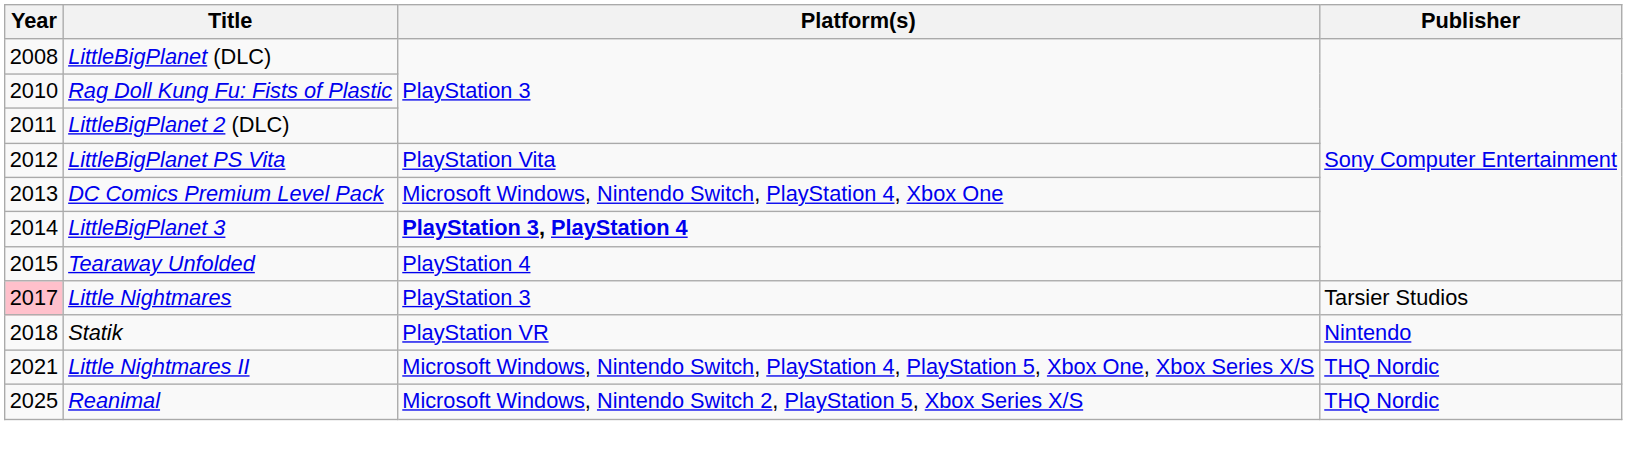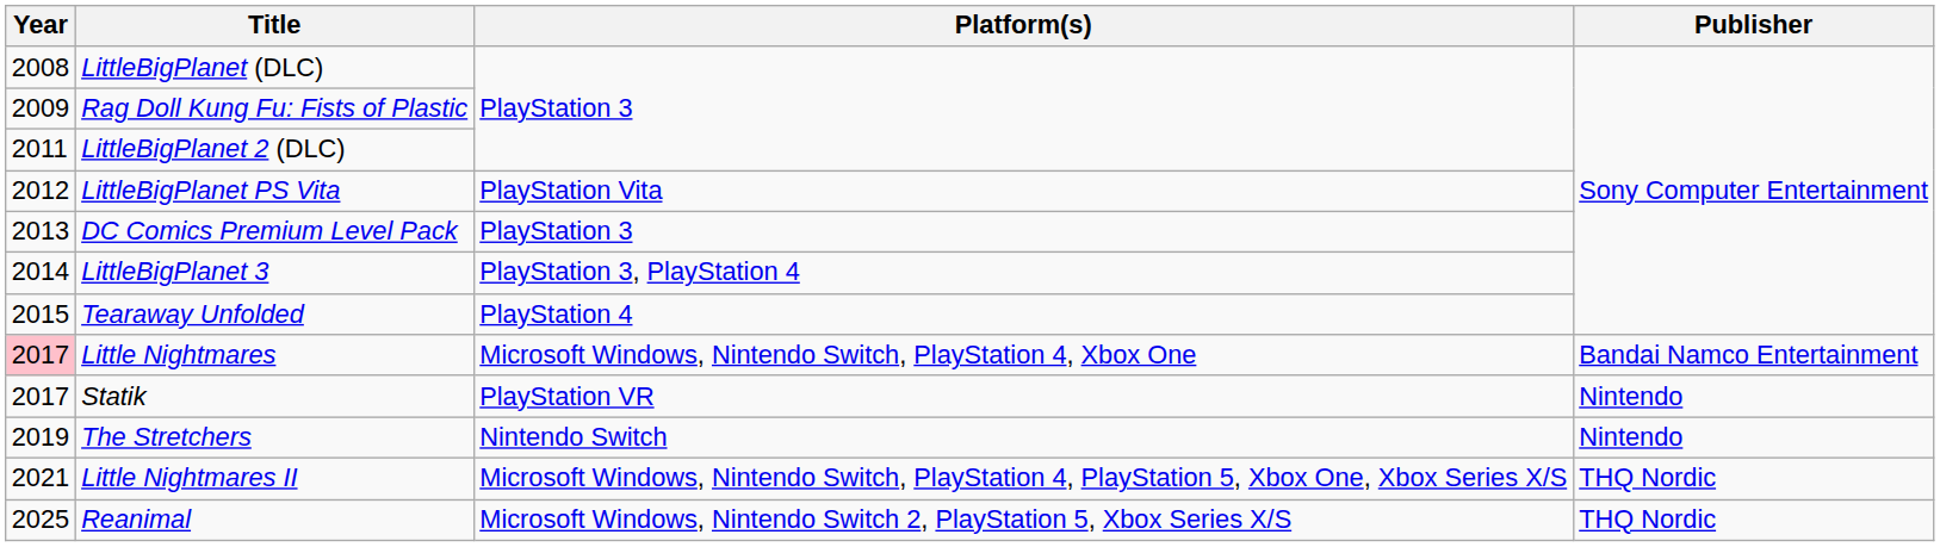Rag Doll Kung Fu: Fists of Plastic | Year: 2010 -> 2009
DC Comics Premium Level Pack | Platform(s): Microsoft Windows, Nintendo Switch, PlayStation 4, Xbox One -> PlayStation 3
LittleBigPlanet 3 | Platform(s): bold -> normal
Little Nightmares | Platform(s): PlayStation 3 -> Microsoft Windows, Nintendo Switch, PlayStation 4, Xbox One
Little Nightmares | Publisher: Tarsier Studios -> Bandai Namco Entertainment
Statik | Year: 2018 -> 2017
+ row: 2019 | The Stretchers | Nintendo Switch | Nintendo
